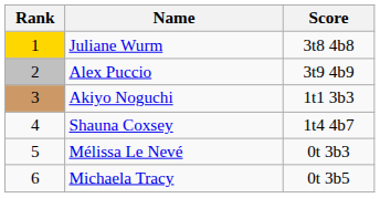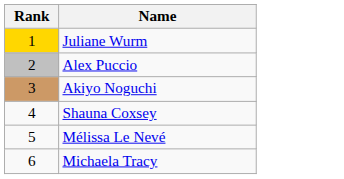- column: Score | 3t8 4b8 | 3t9 4b9 | 1t1 3b3 | 1t4 4b7 | 0t 3b3 | 0t 3b5
